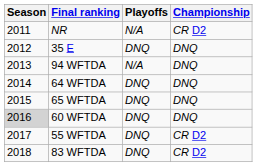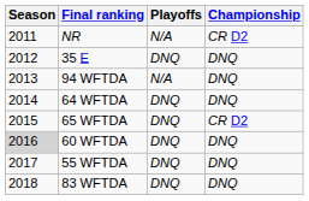65 WFTDA | Championship: DNQ -> CR D2
55 WFTDA | Championship: CR D2 -> DNQ
83 WFTDA | Championship: CR D2 -> DNQ
